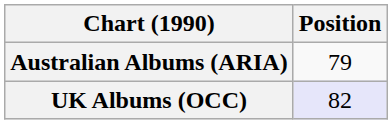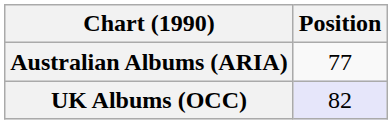Australian Albums (ARIA) | Position: 79 -> 77
